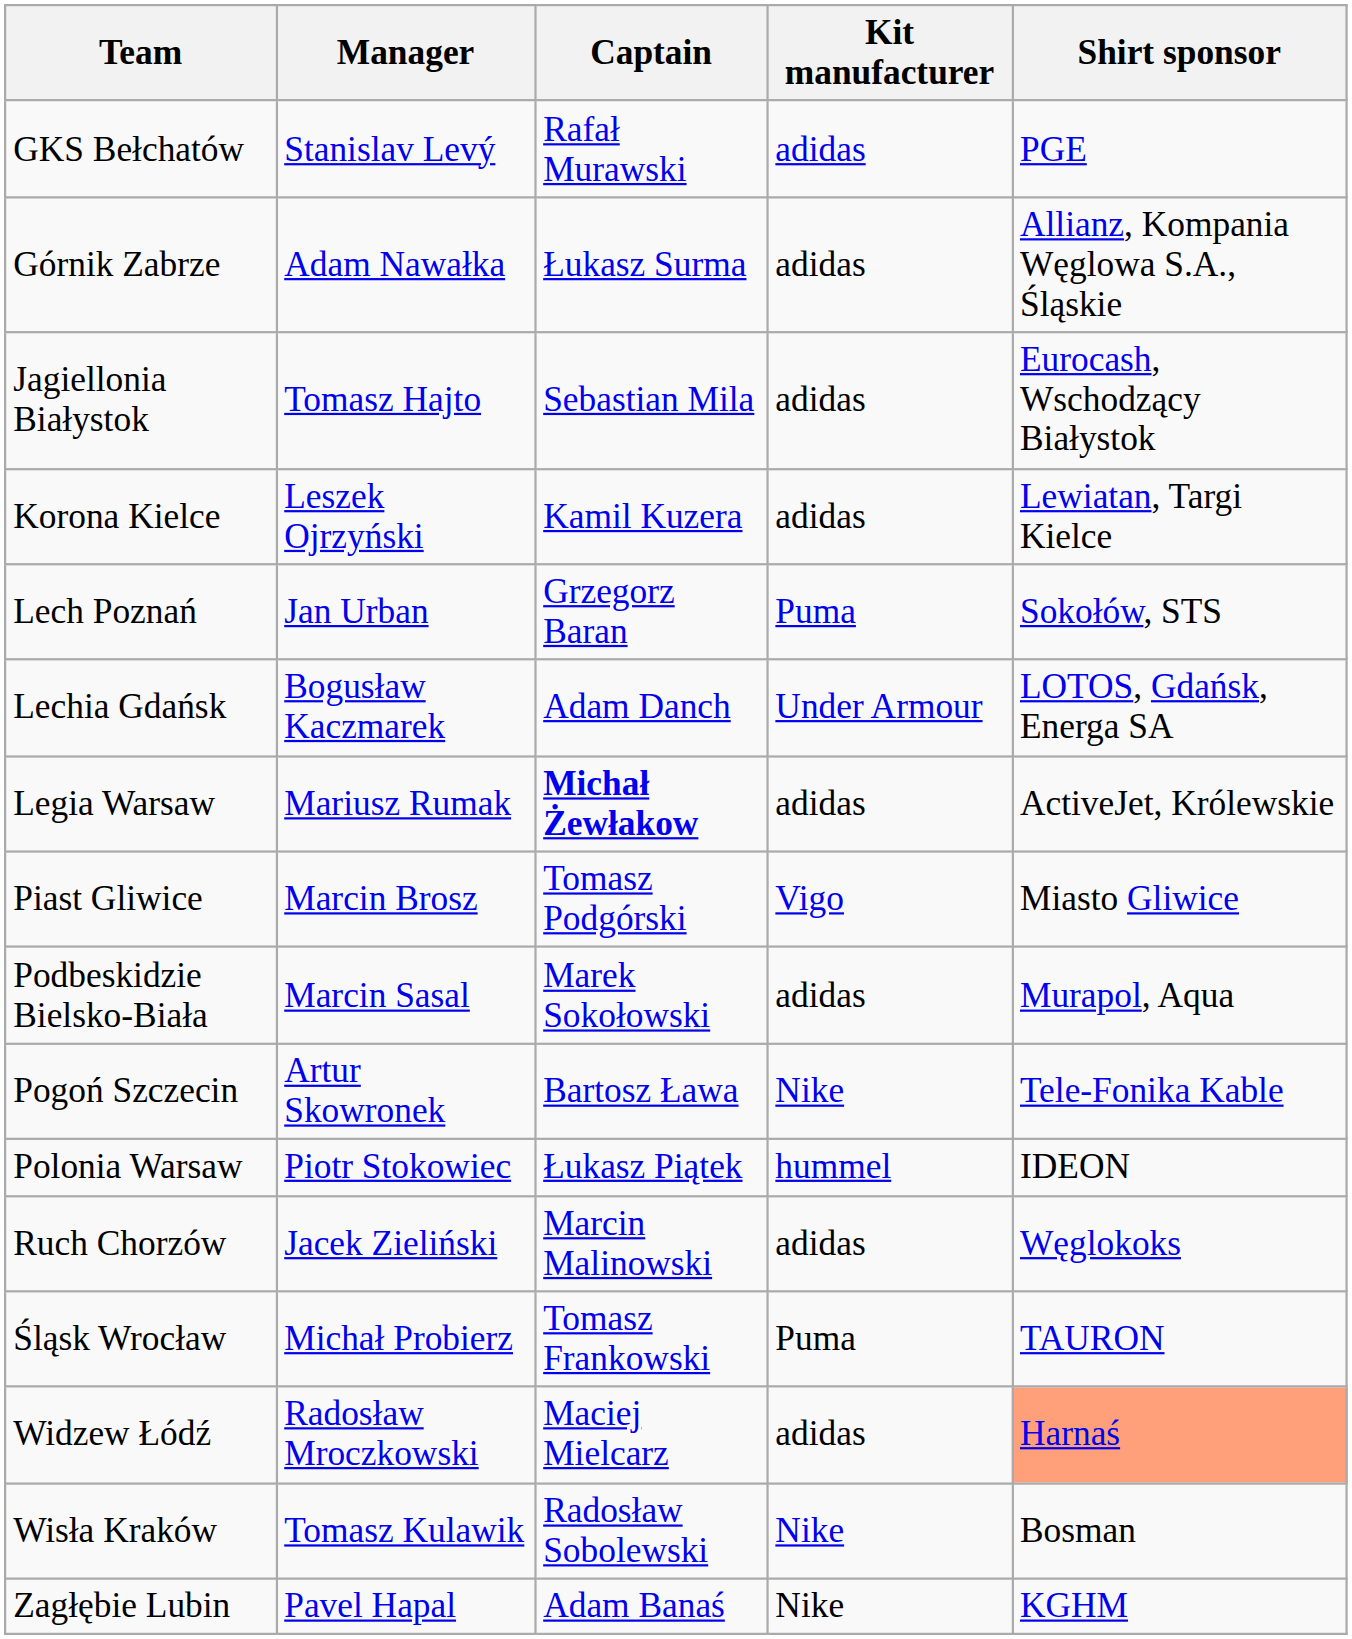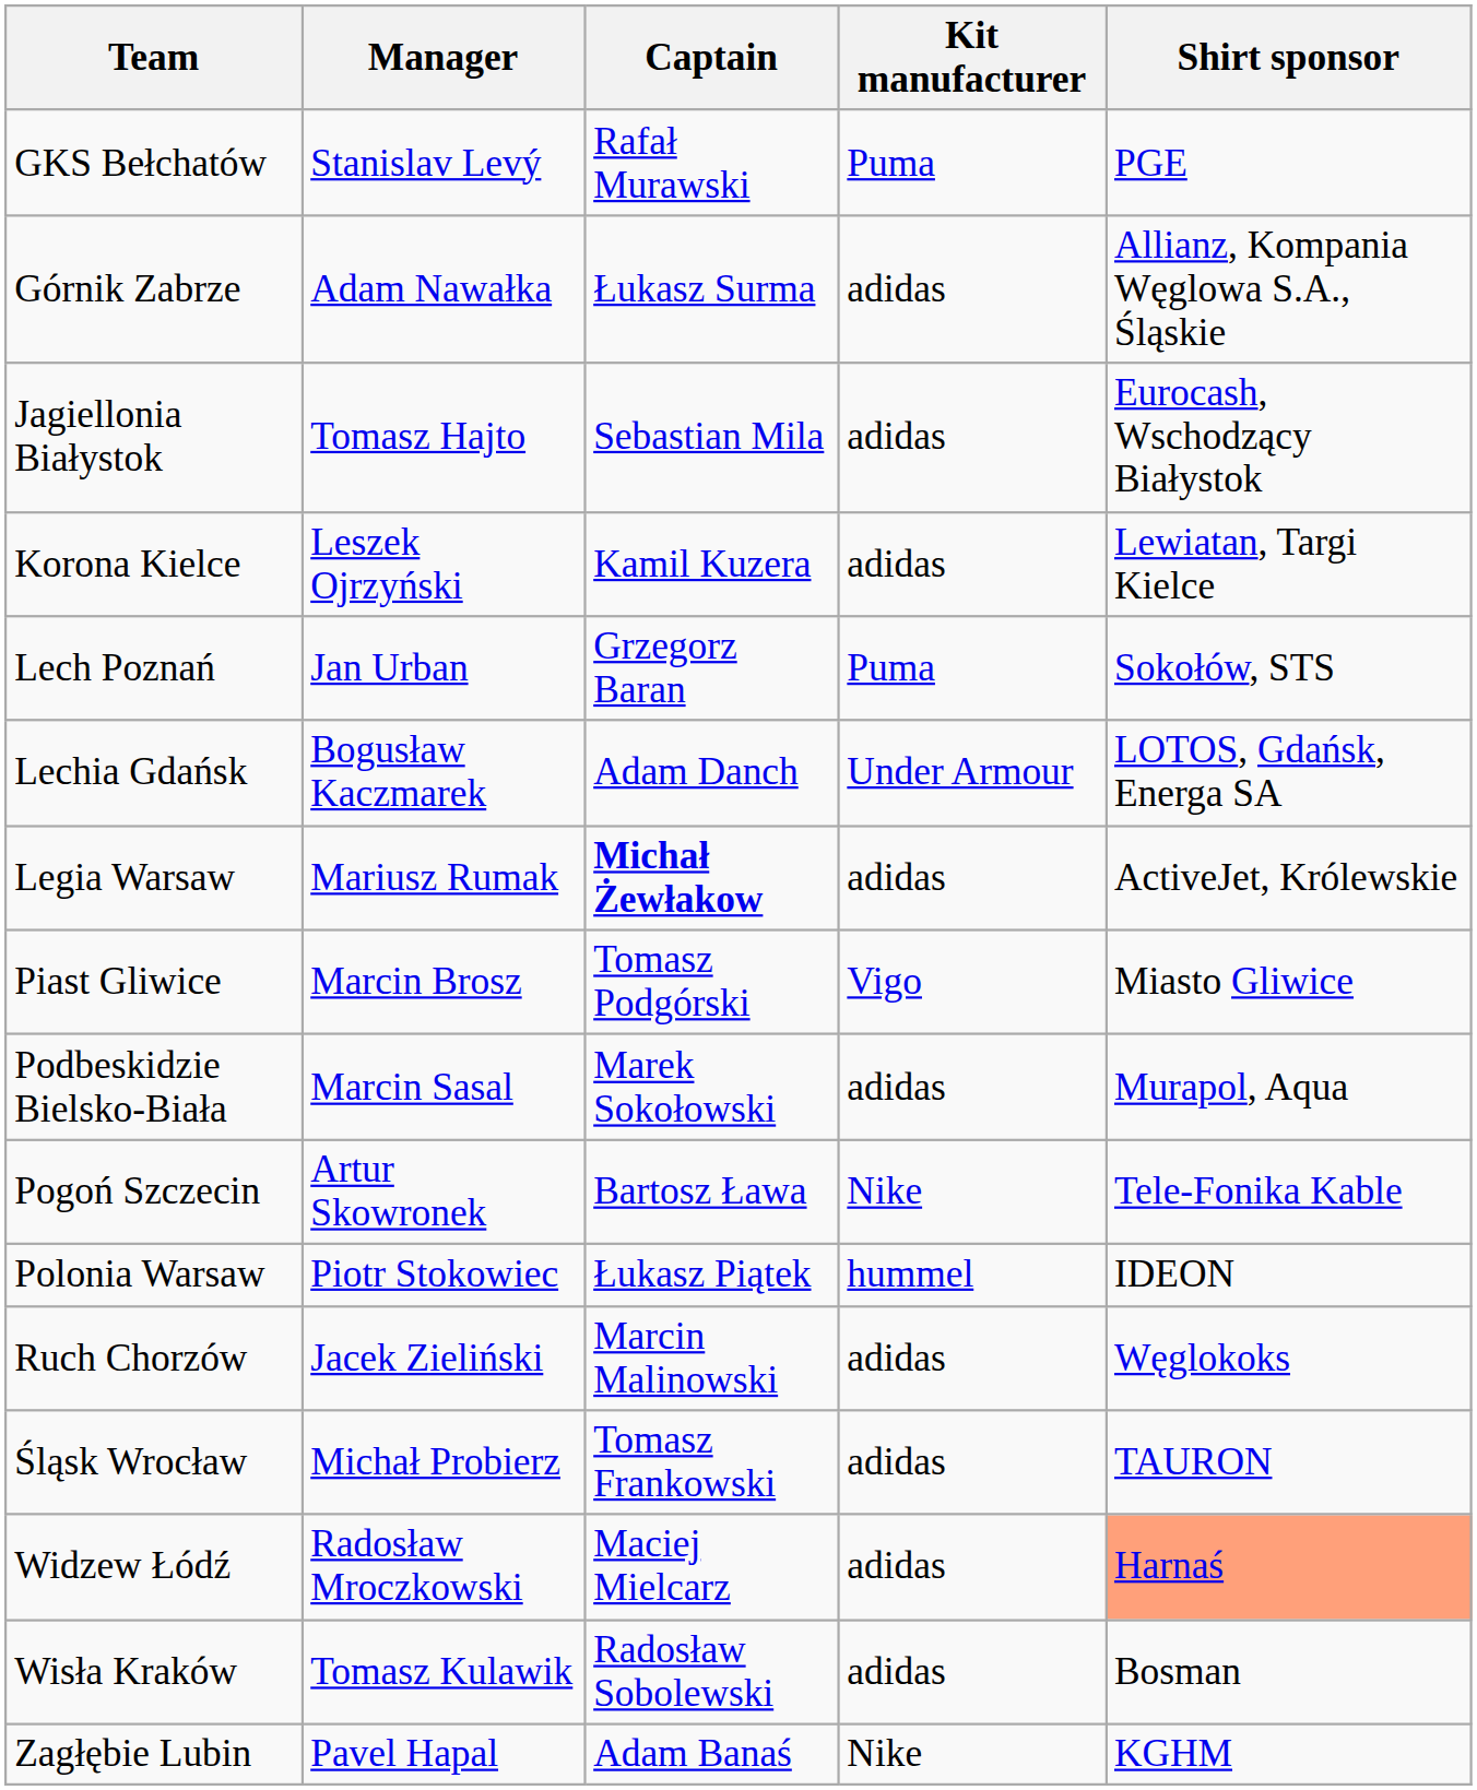GKS Bełchatów | Kit manufacturer: adidas -> Puma
Śląsk Wrocław | Kit manufacturer: Puma -> adidas
Wisła Kraków | Kit manufacturer: Nike -> adidas
